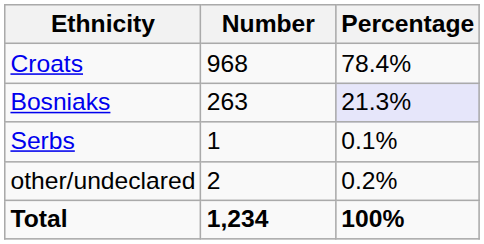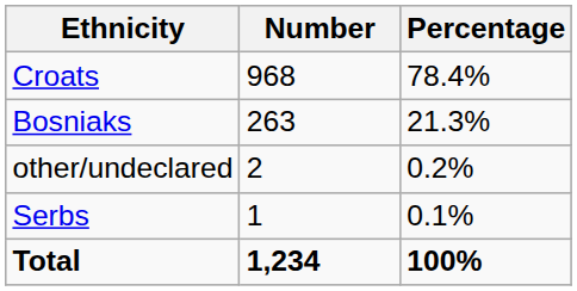Bosniaks | Percentage: lavender background -> no background
rows swapped: Serbs <-> other/undeclared
